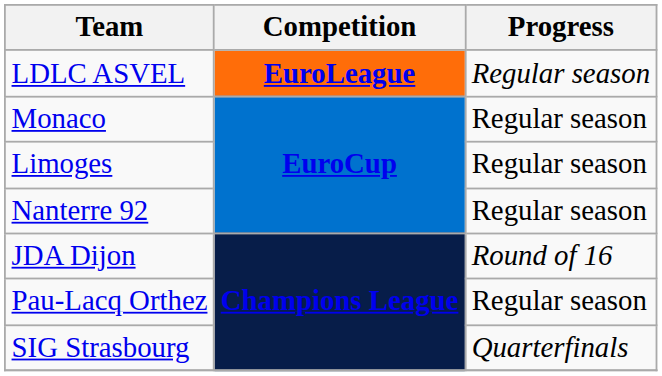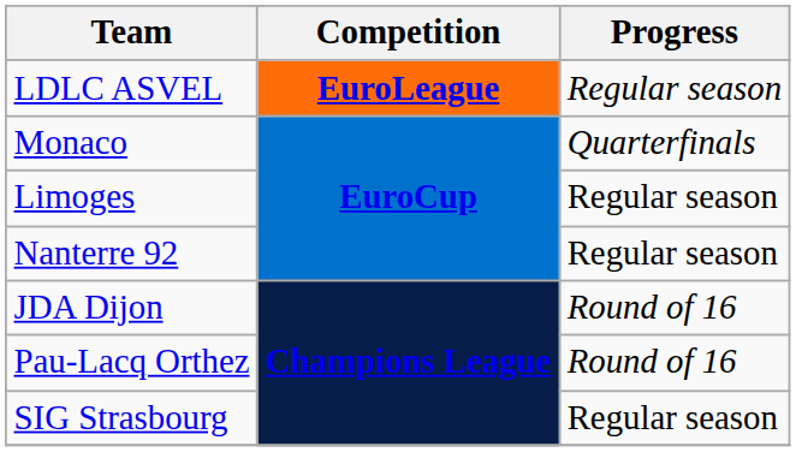Monaco | Progress: Regular season -> Quarterfinals
Pau-Lacq Orthez | Progress: Regular season -> Round of 16
SIG Strasbourg | Progress: Quarterfinals -> Regular season
